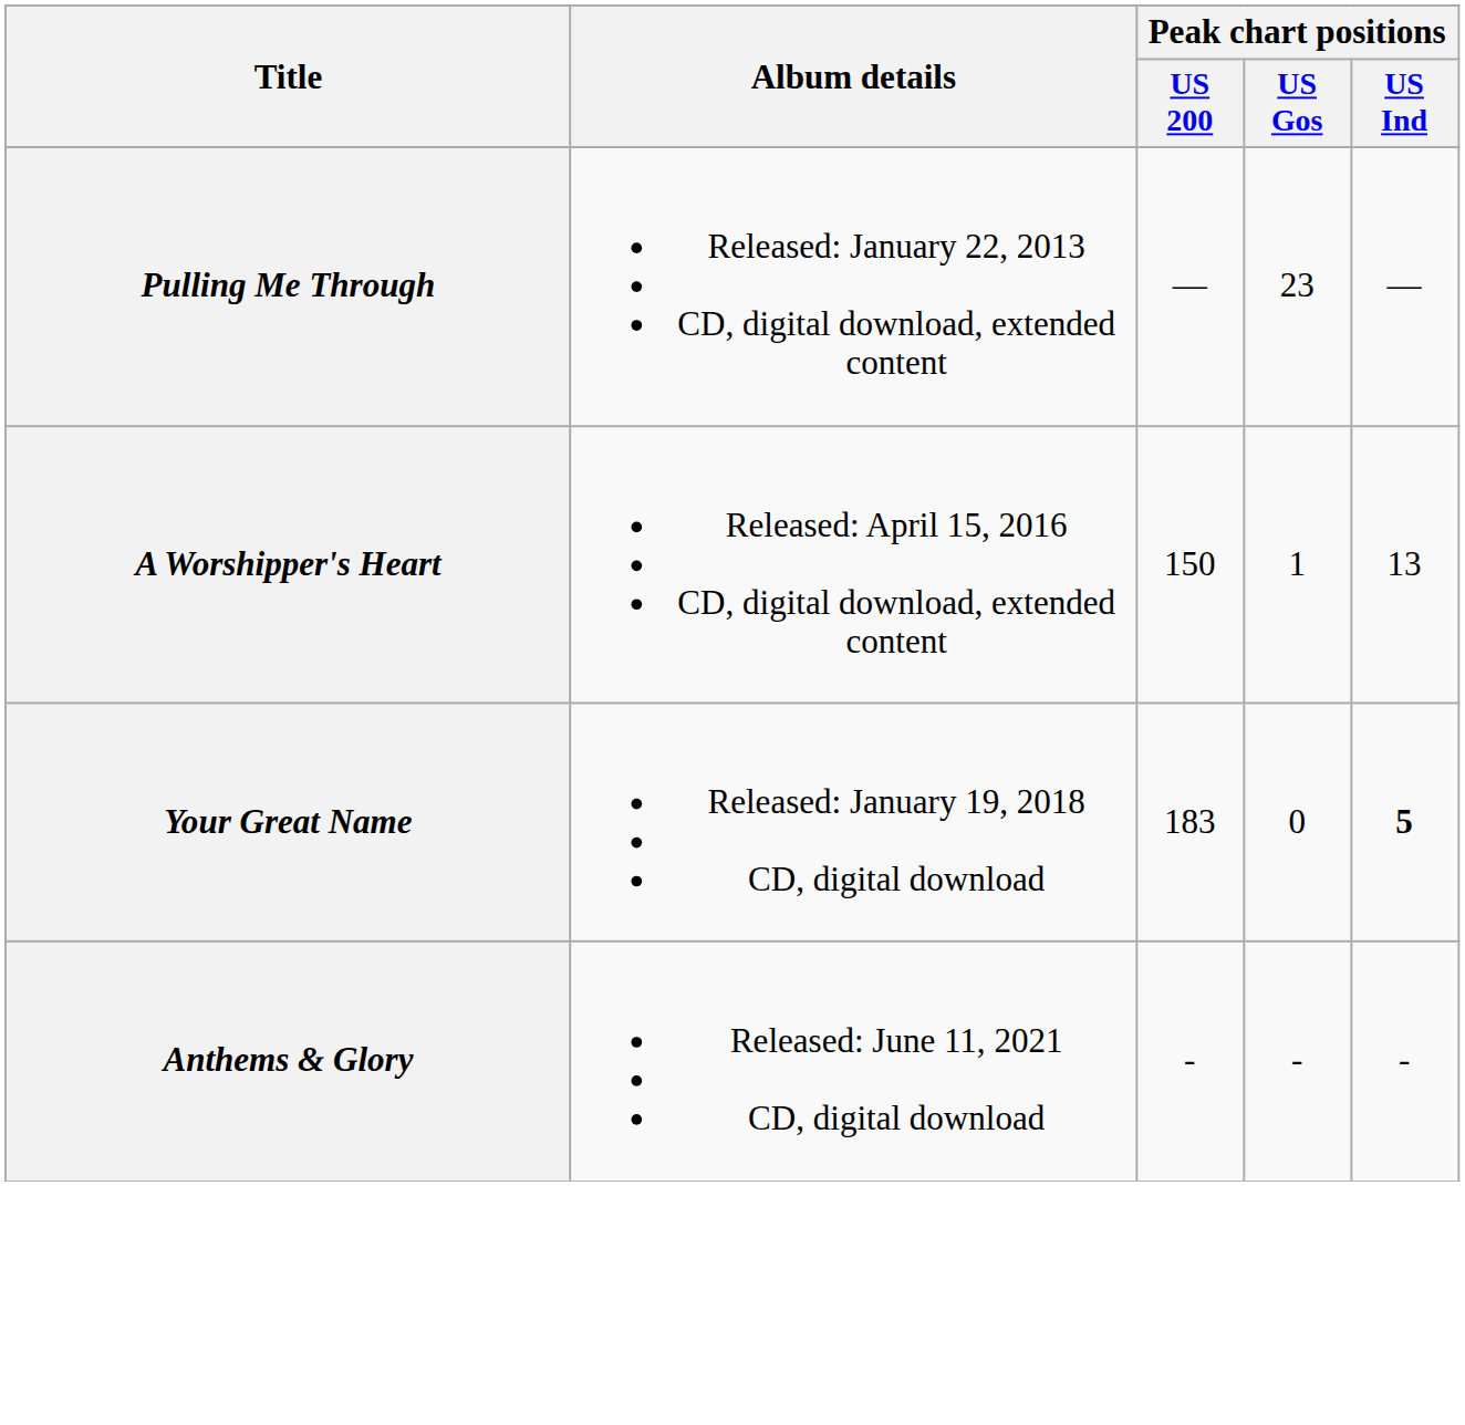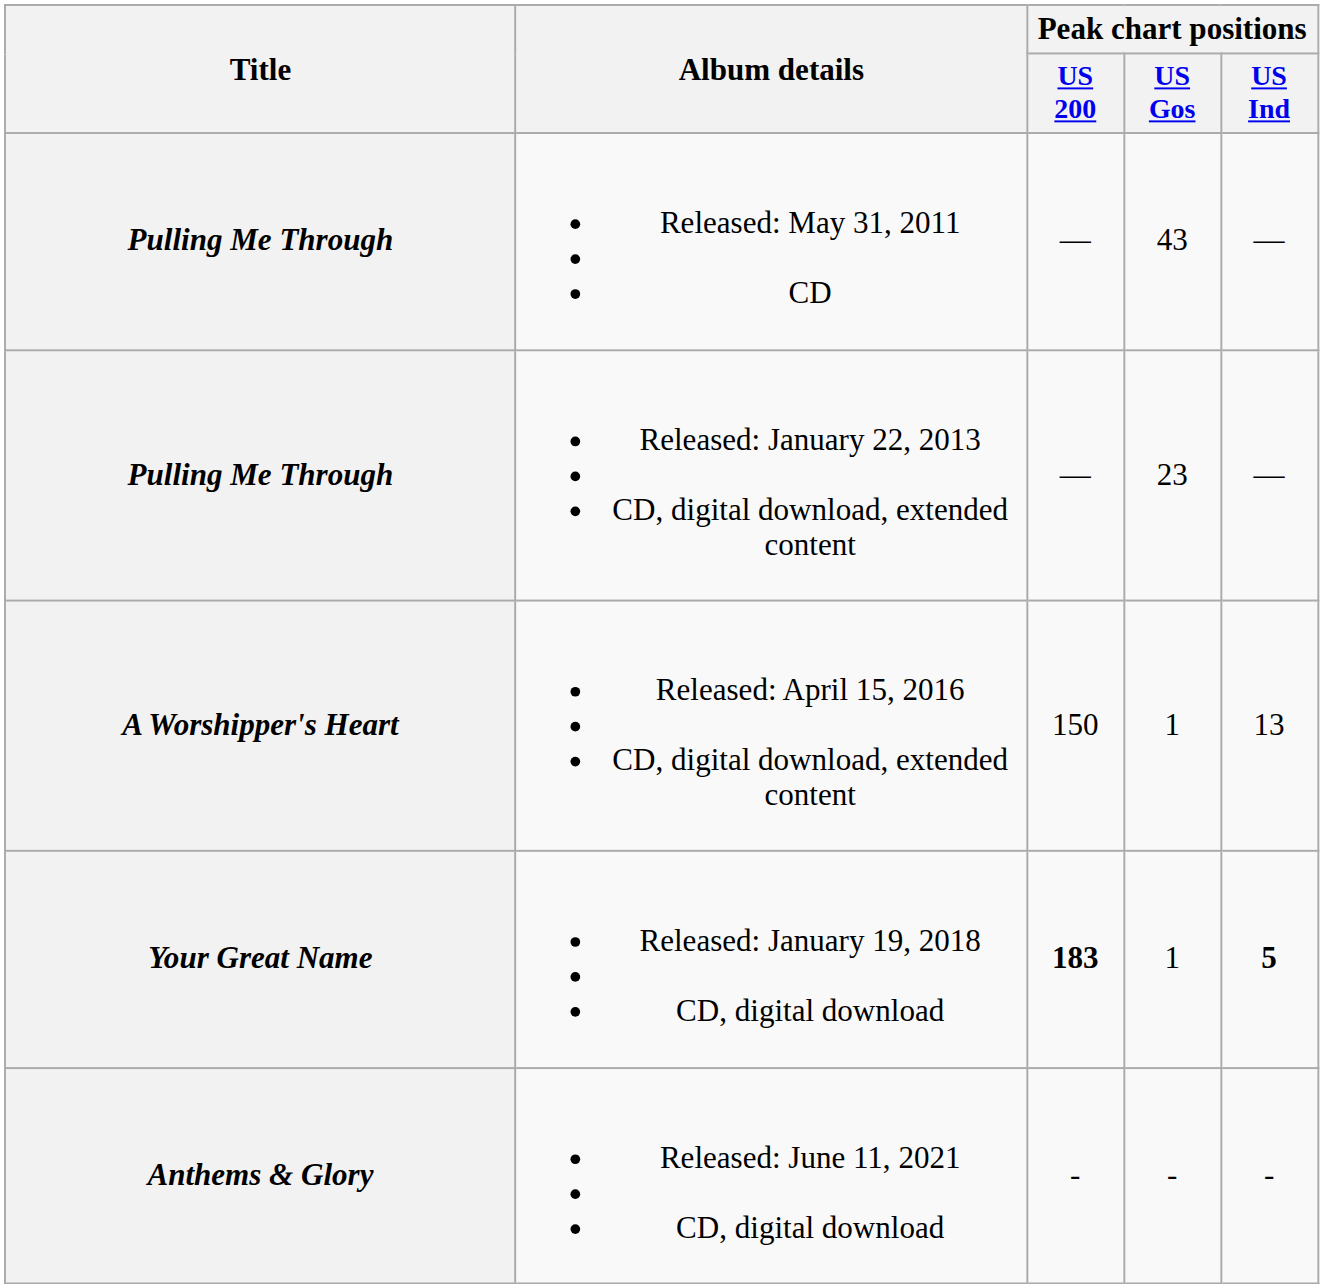+ row: Pulling Me Through | Released: May 31, 2011 CD | — | 43 | —
Released: January 19, 2018 CD, digital download | Peak chart positions / US 200: normal -> bold
Released: January 19, 2018 CD, digital download | Peak chart positions / US Gos: 0 -> 1
